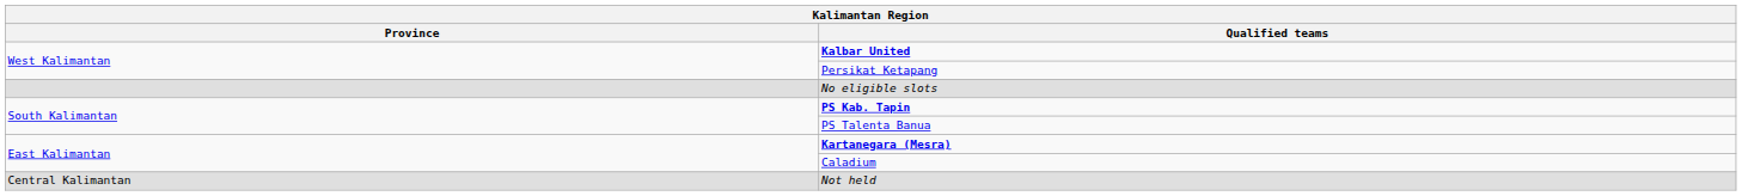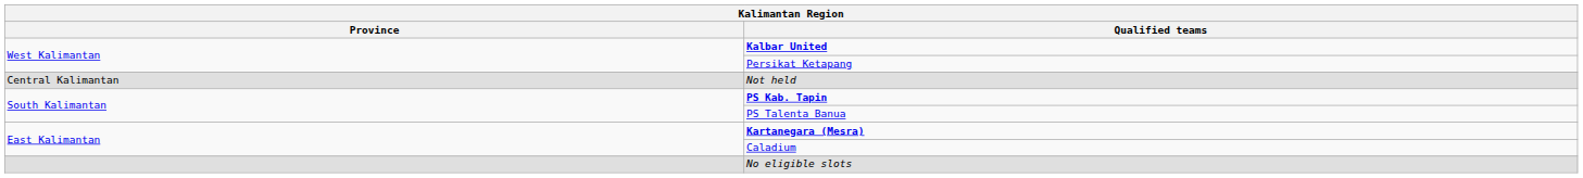rows swapped: Not held <-> No eligible slots
